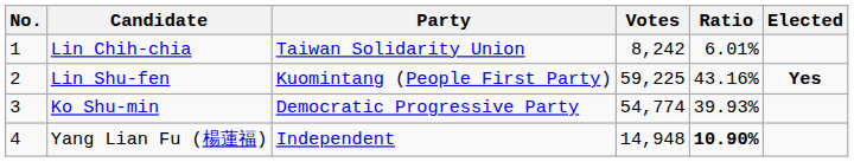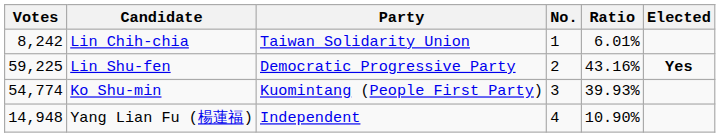columns swapped: No. <-> Votes
Lin Shu-fen | Party: Kuomintang (People First Party) -> Democratic Progressive Party
Ko Shu-min | Party: Democratic Progressive Party -> Kuomintang (People First Party)
Yang Lian Fu (楊蓮福) | Ratio: bold -> normal
